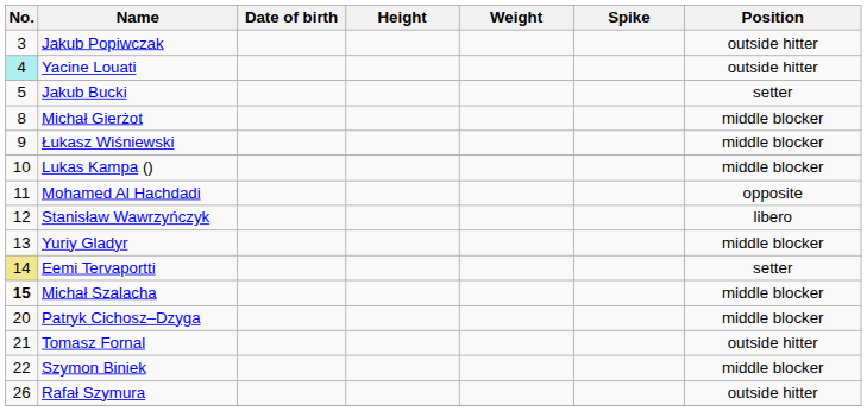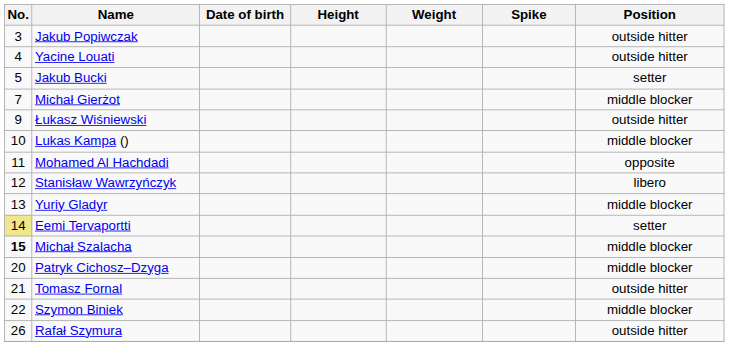Yacine Louati | No.: paleturquoise background -> no background
Michał Gierżot | No.: 8 -> 7
Łukasz Wiśniewski | Position: middle blocker -> outside hitter
